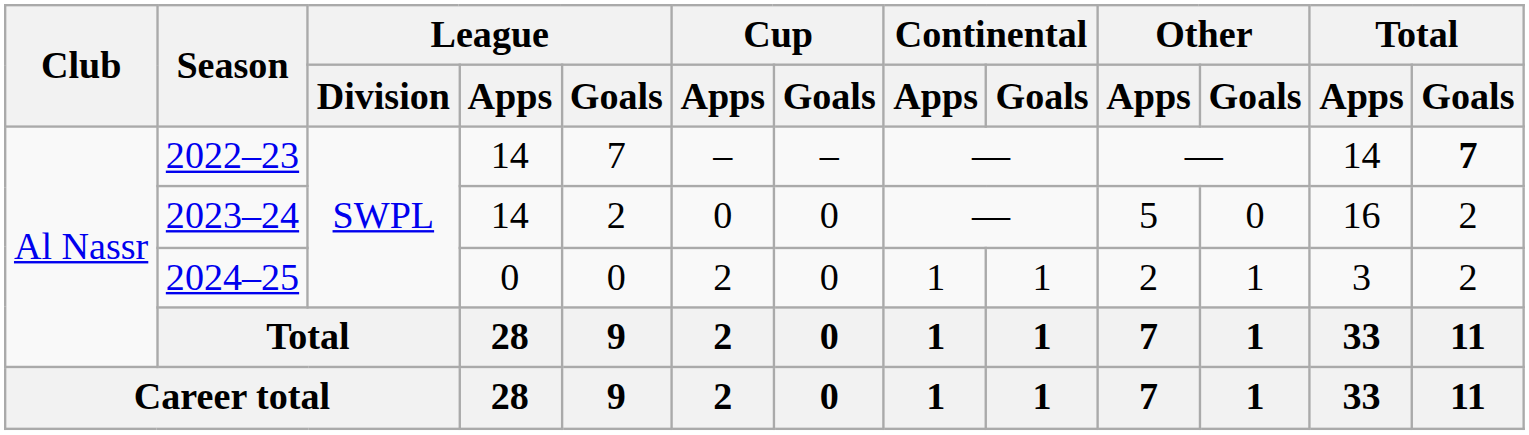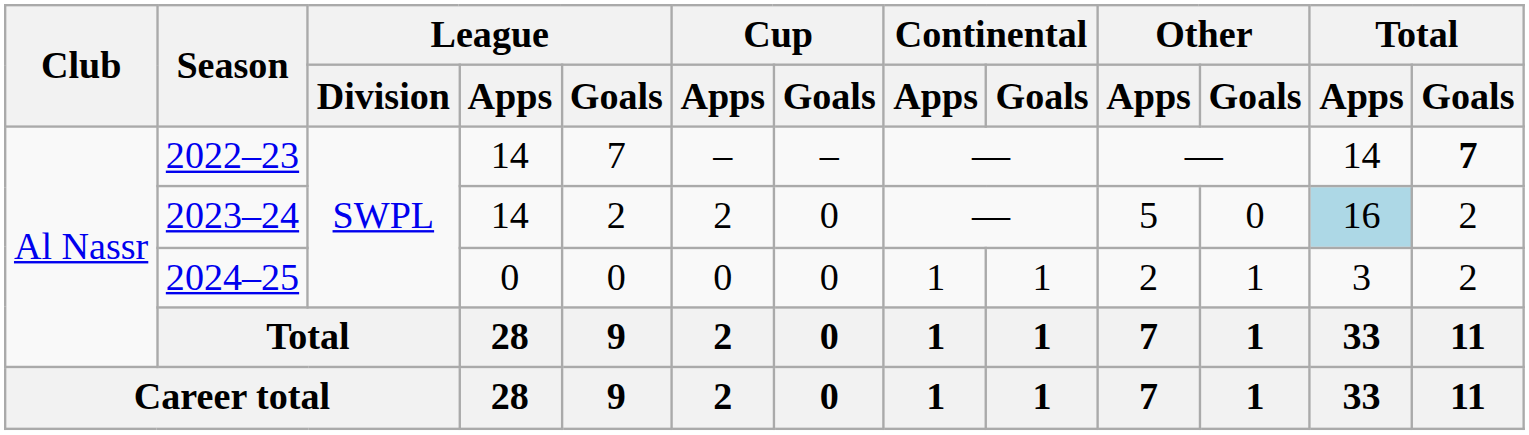2023–24 | Cup / Apps: 0 -> 2
2023–24 | Total / Apps: no background -> lightblue background
2024–25 | Cup / Apps: 2 -> 0
